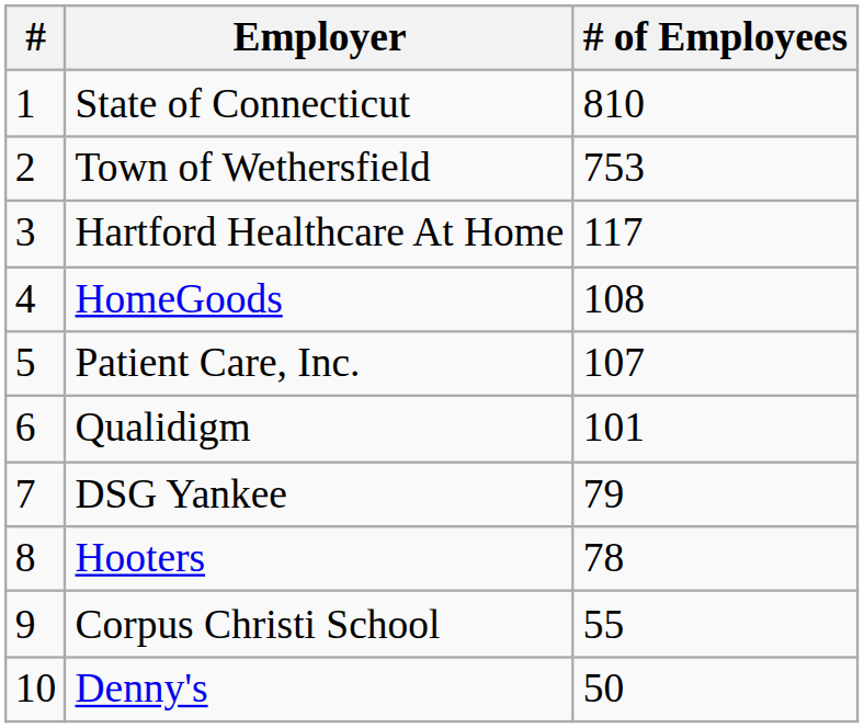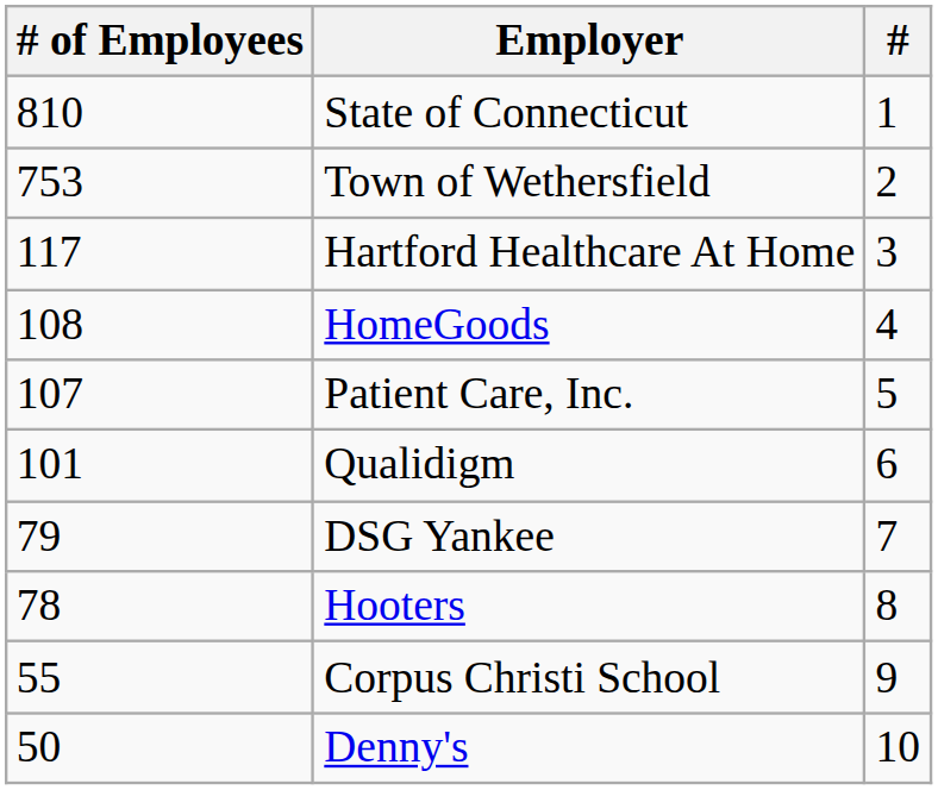columns swapped: # <-> # of Employees
